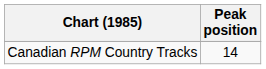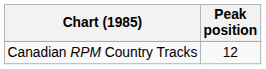Canadian RPM Country Tracks | Peak position: 14 -> 12
